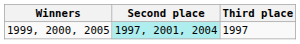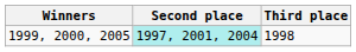1999, 2000, 2005 | Third place: 1997 -> 1998
